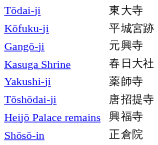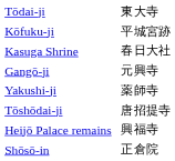rows swapped: Kasuga Shrine <-> Gangō-ji
